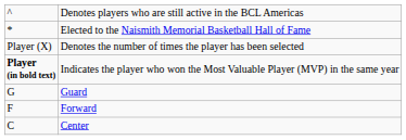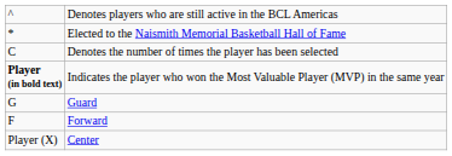Denotes the number of times the player has been selected | column 1: Player (X) -> C
Center | column 1: C -> Player (X)
